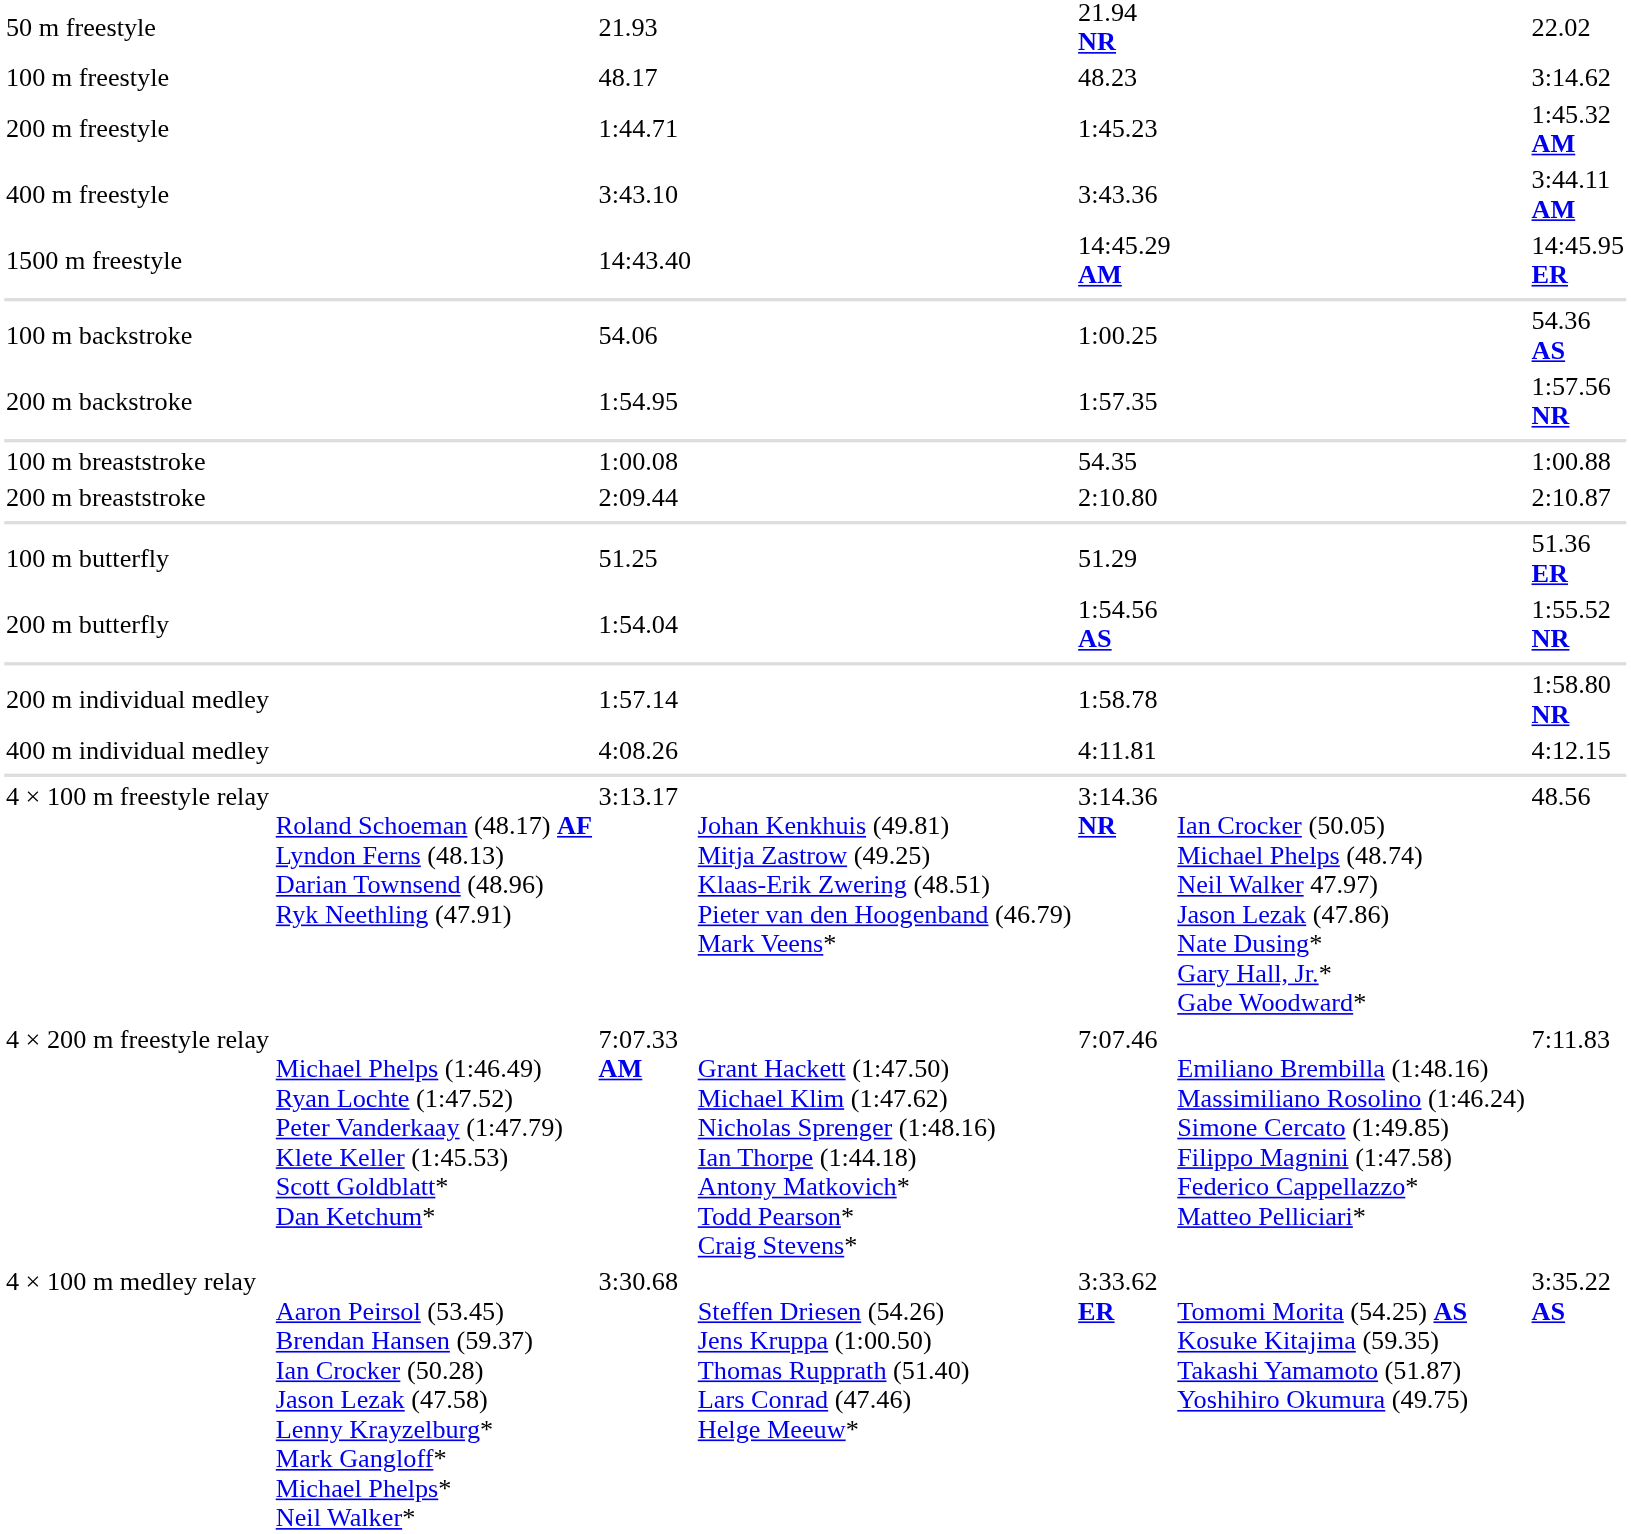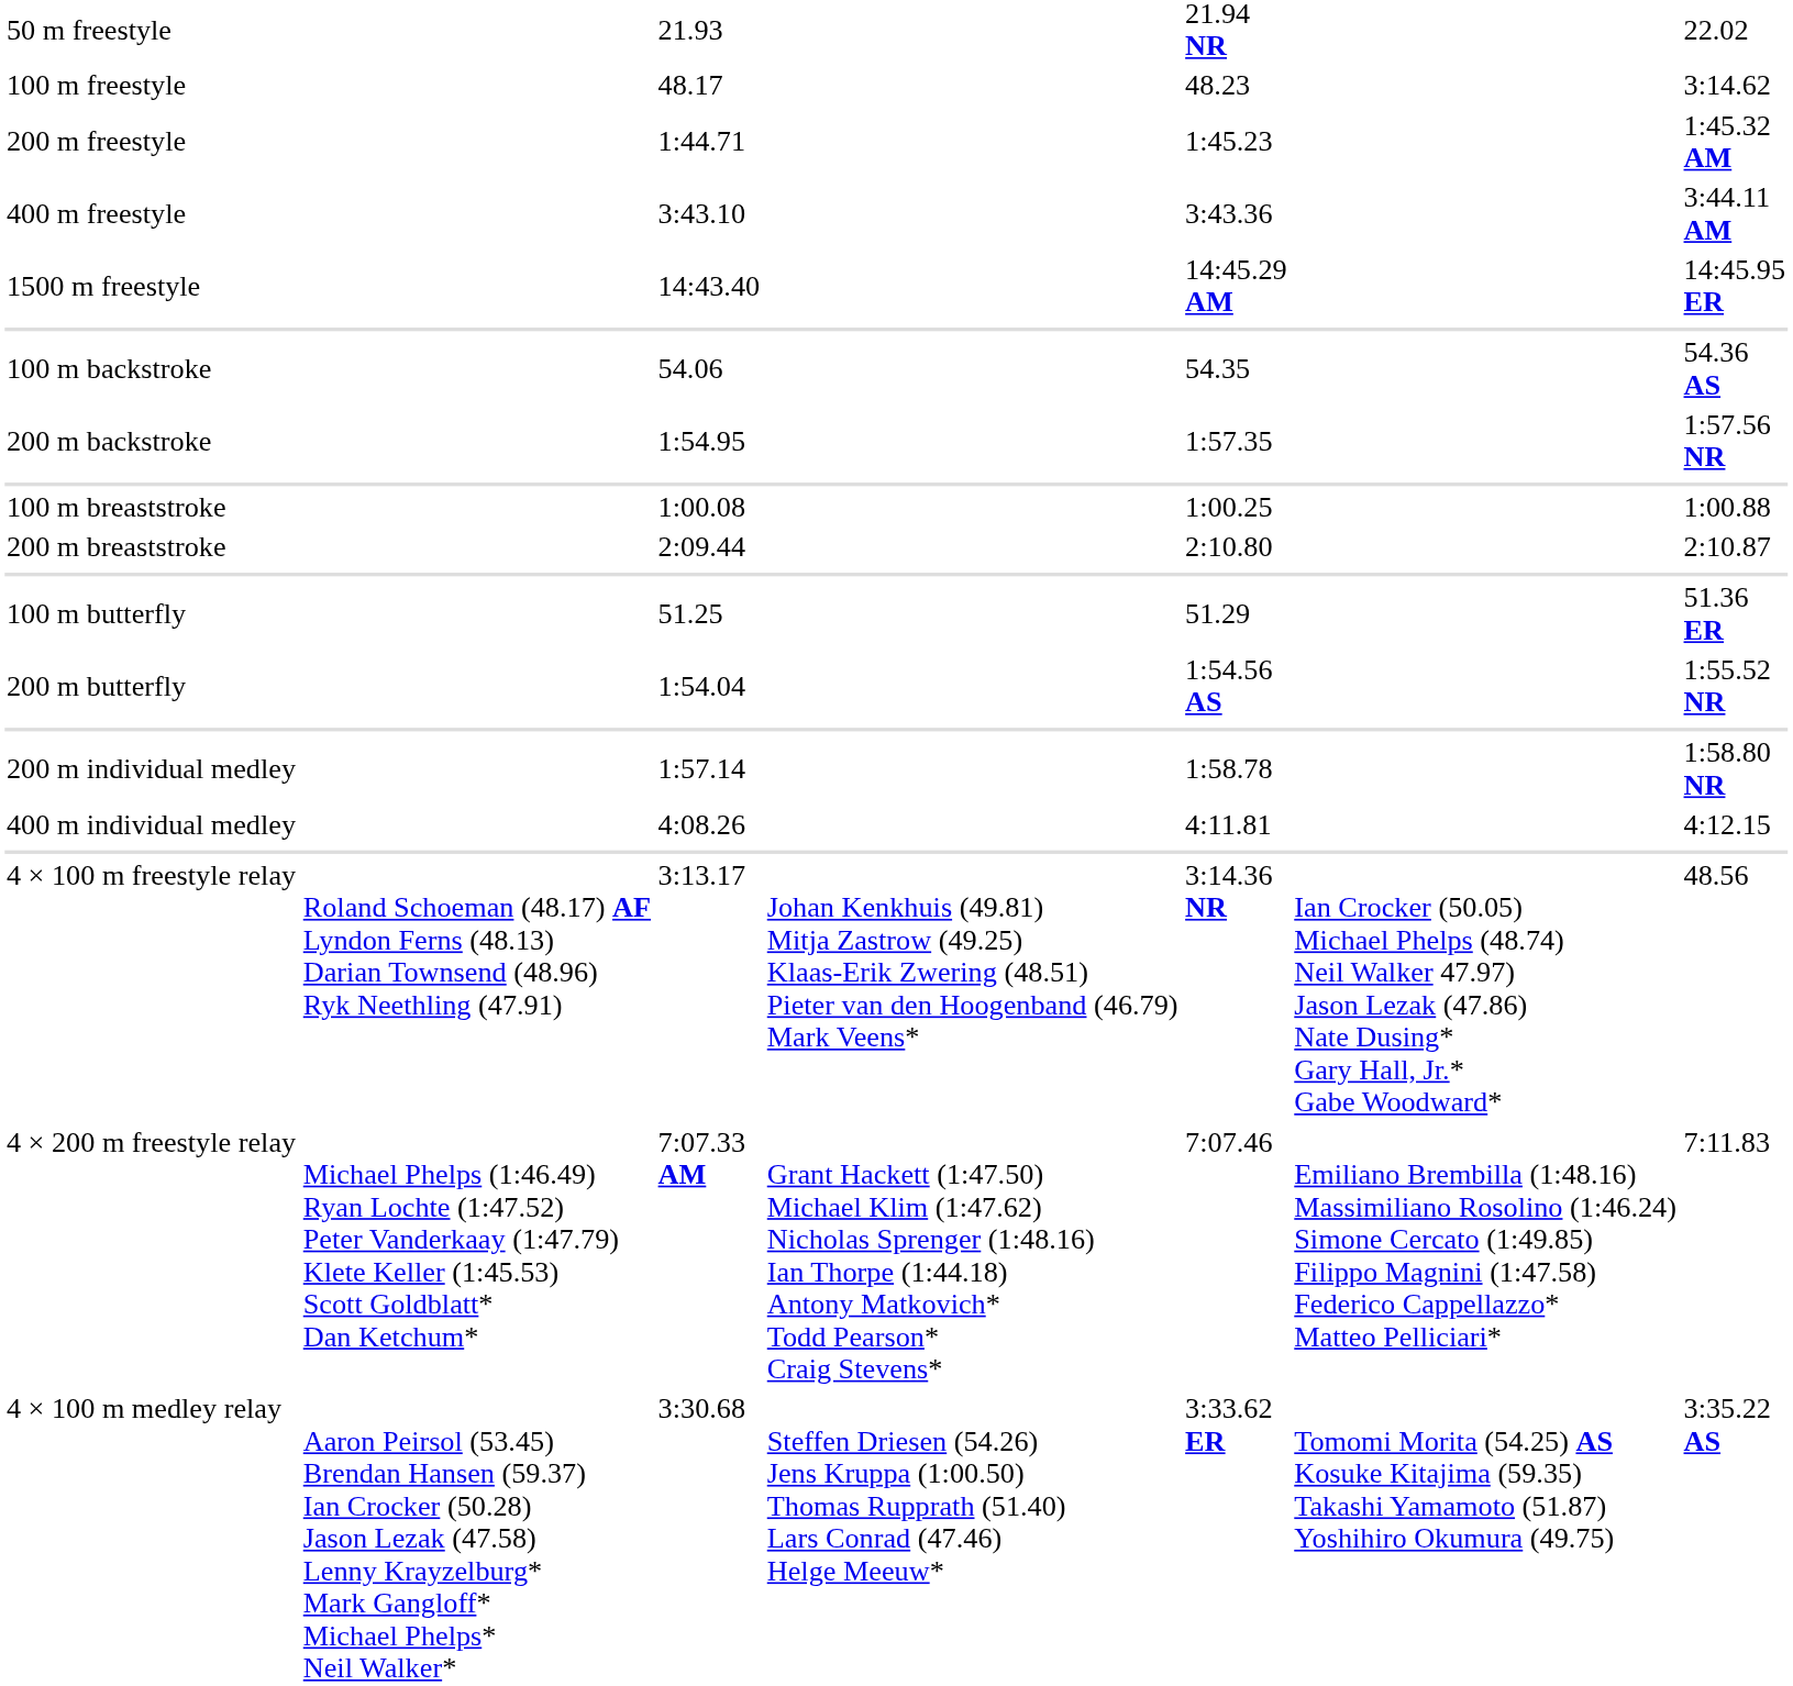100 m backstroke | column 5: 1:00.25 -> 54.35
100 m breaststroke | column 5: 54.35 -> 1:00.25
